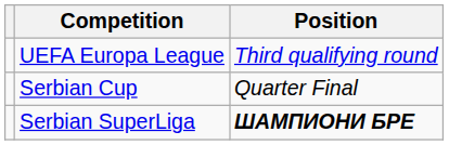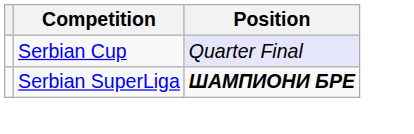- row: UEFA Europa League | Third qualifying round
Serbian Cup | Position: no background -> lavender background
